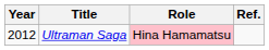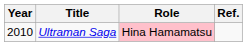Ultraman Saga | Year: 2012 -> 2010
